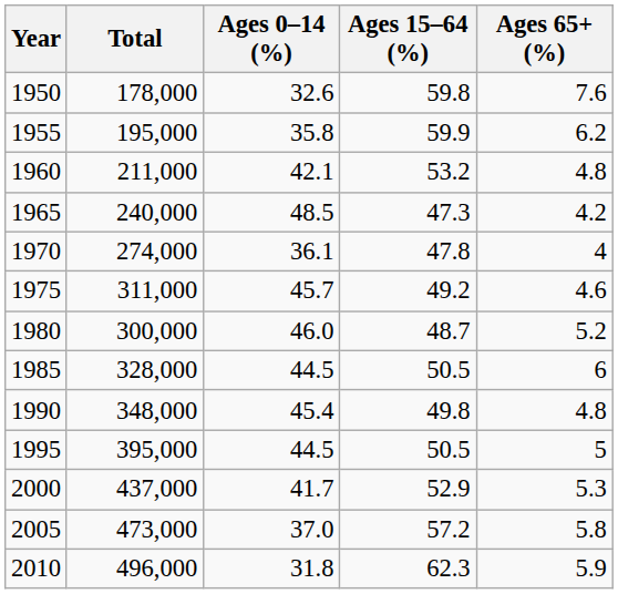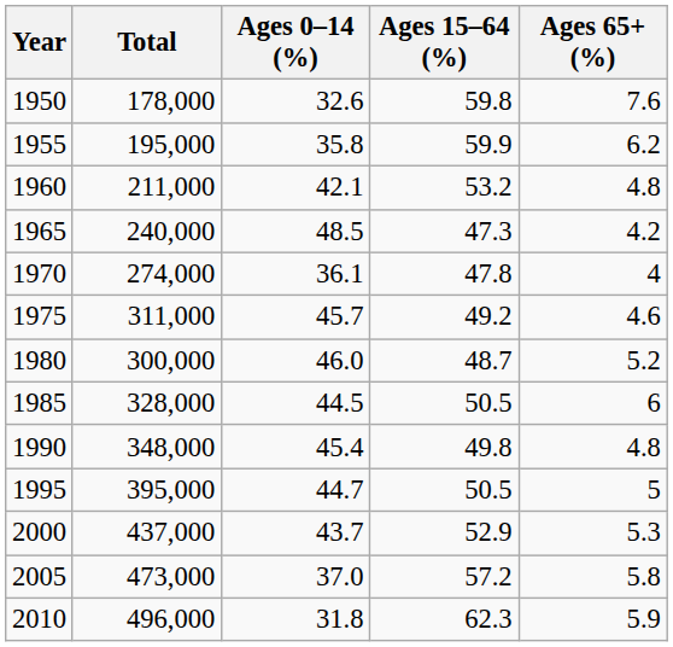1995 | Ages 0–14 (%): 44.5 -> 44.7
2000 | Ages 0–14 (%): 41.7 -> 43.7
